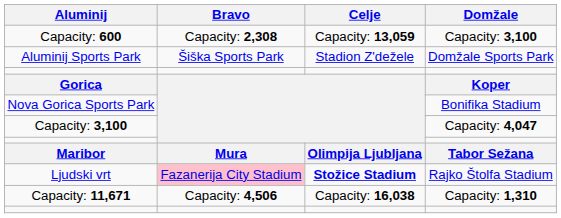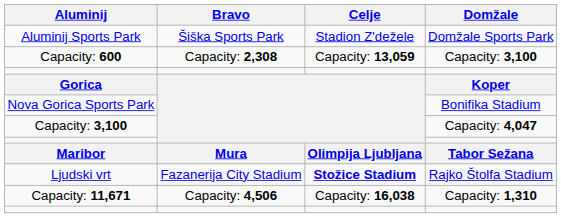rows swapped: Aluminij Sports Park <-> Capacity: 600
Ljudski vrt | Bravo: pink background -> no background
